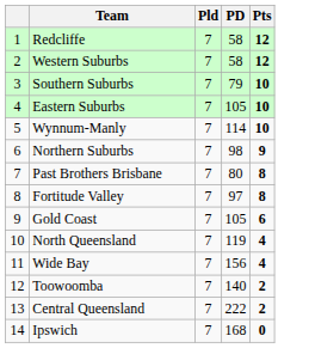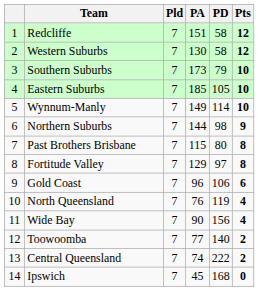+ column: PA | 151 | 130 | 173 | 185 | 149 | 144 | 115 | 129 | 96 | 76 | 90 | 77 | 74 | 45
Gold Coast | PD: 105 -> 106
